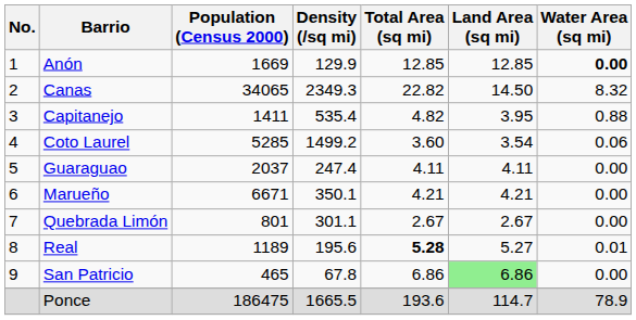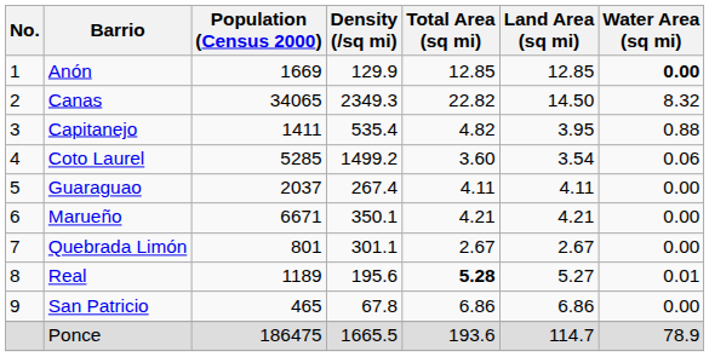Guaraguao | Density (/sq mi): 247.4 -> 267.4
San Patricio | Land Area (sq mi): lightgreen background -> no background
